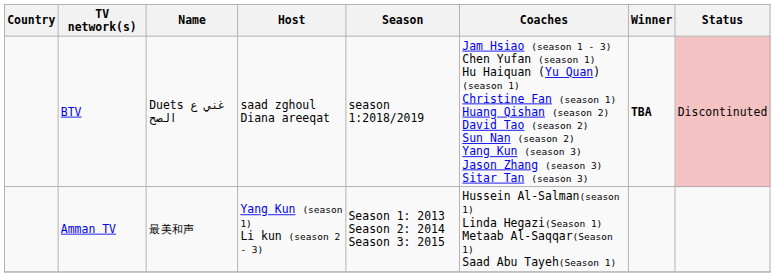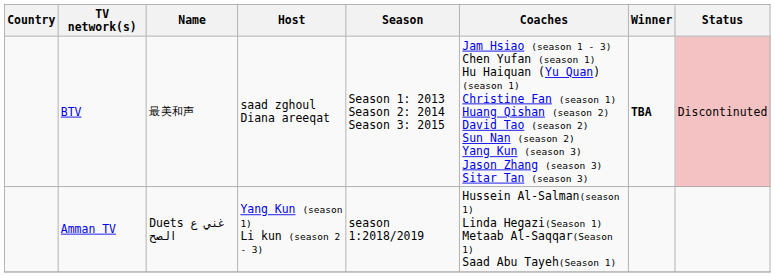BTV | Name: Duets غني ع الصح -> 最美和声
BTV | Season: season 1:2018/2019 -> Season 1: 2013 Season 2: 2014 Season 3: 2015
Amman TV | Name: 最美和声 -> Duets غني ع الصح
Amman TV | Season: Season 1: 2013 Season 2: 2014 Season 3: 2015 -> season 1:2018/2019
